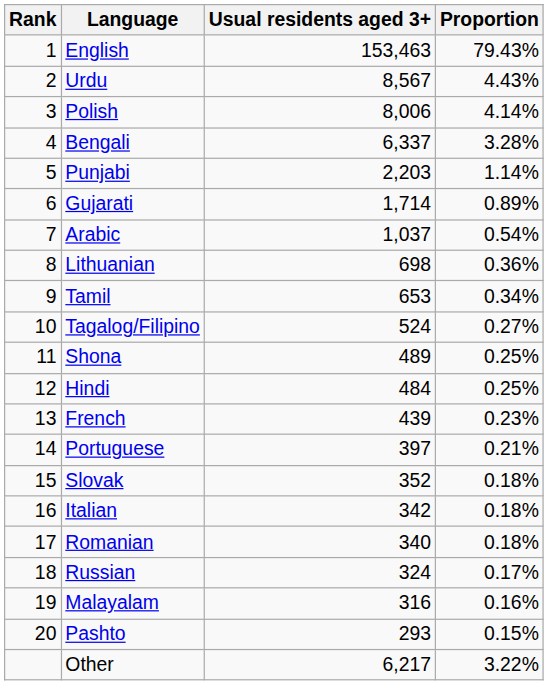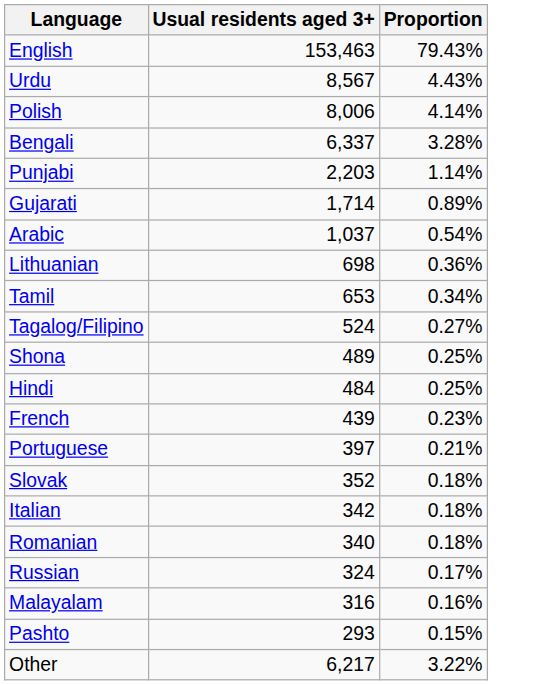- column: Rank | 1 | 2 | 3 | 4 | 5 | 6 | 7 | 8 | 9 | 10 | 11 | 12 | 13 | 14 | 15 | 16 | 17 | 18 | 19 | 20
